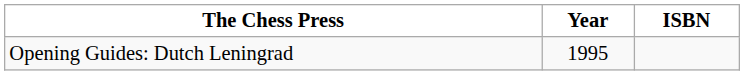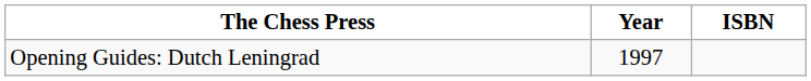Opening Guides: Dutch Leningrad | Year: 1995 -> 1997
